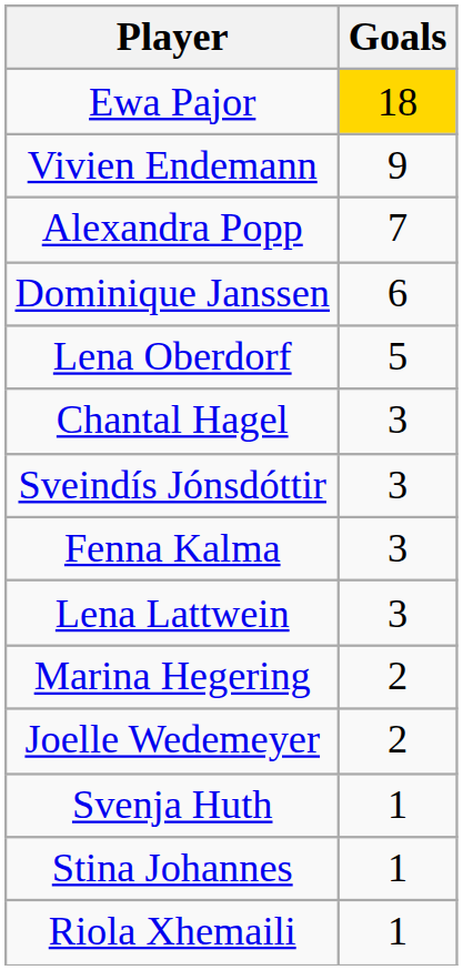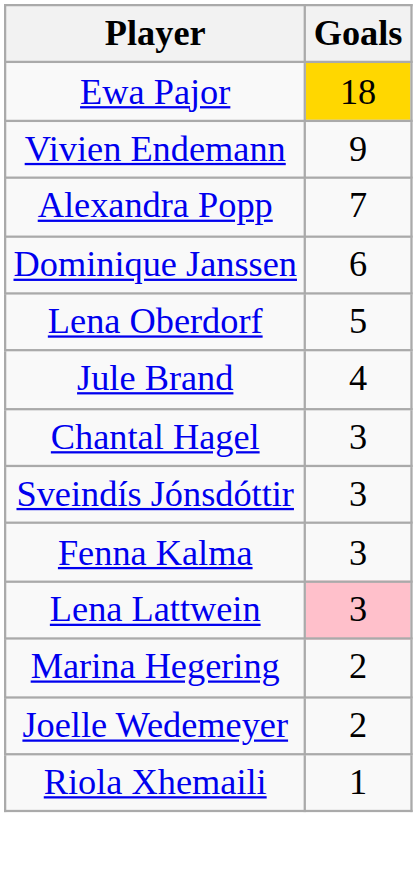+ row: Jule Brand | 4
Lena Lattwein | Goals: no background -> pink background
- row: Svenja Huth | 1
- row: Stina Johannes | 1
